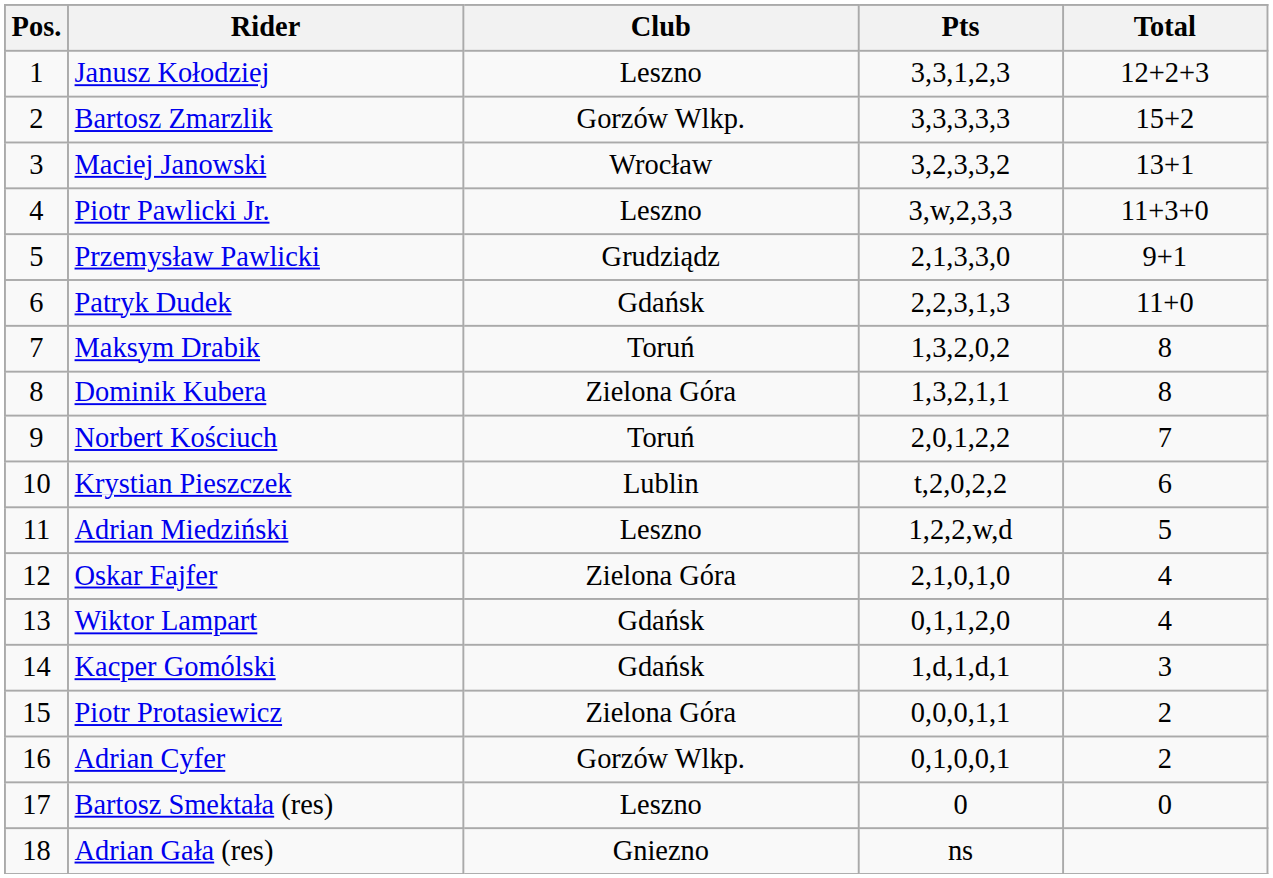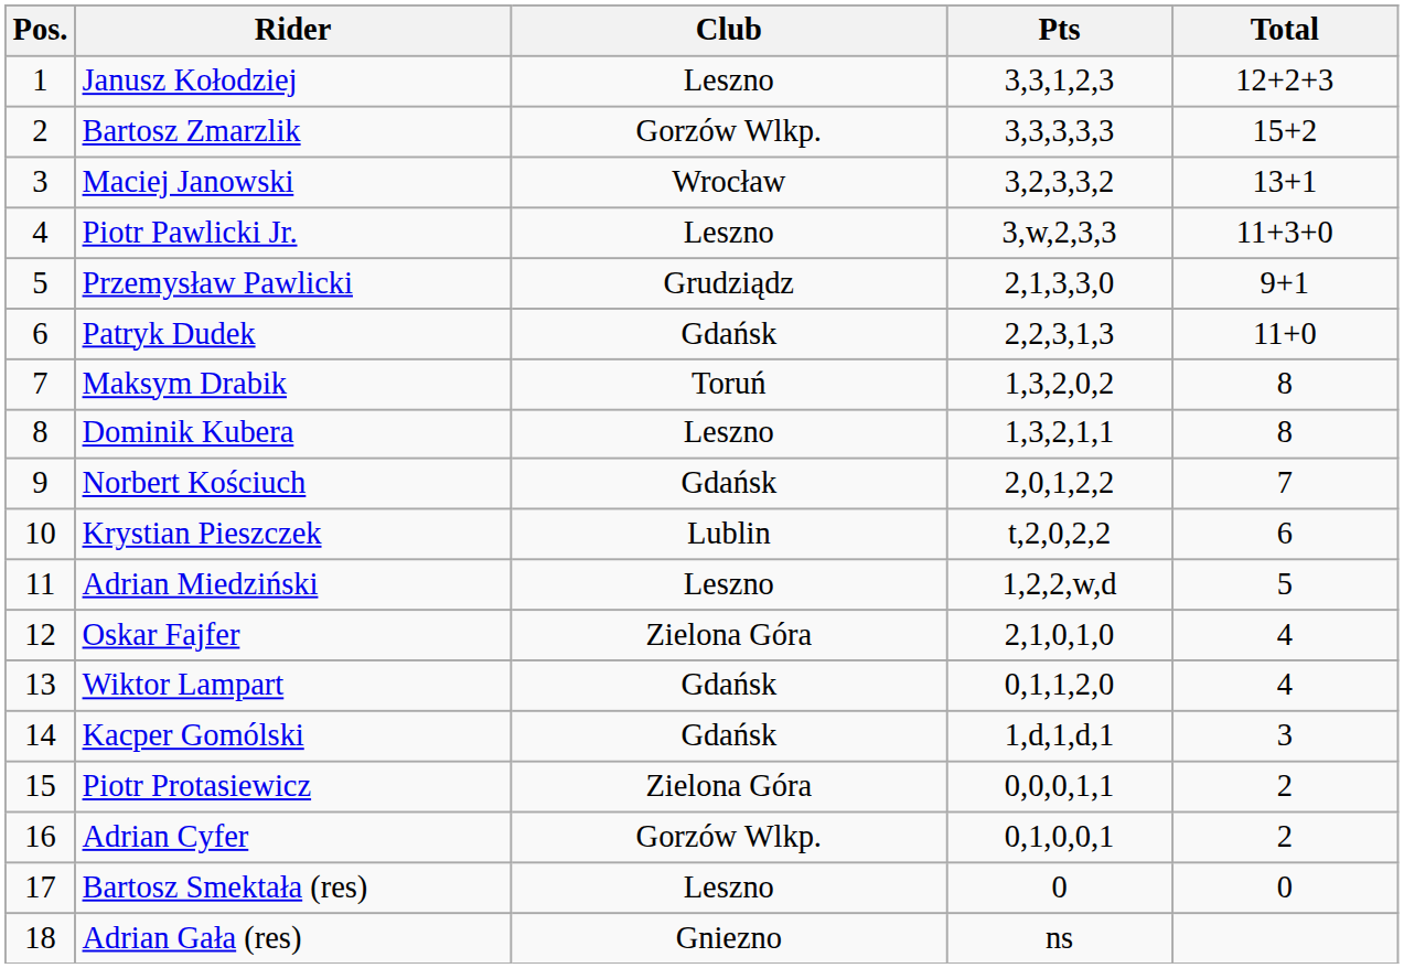Dominik Kubera | Club: Zielona Góra -> Leszno
Norbert Kościuch | Club: Toruń -> Gdańsk
